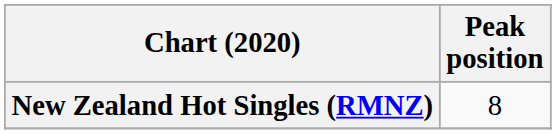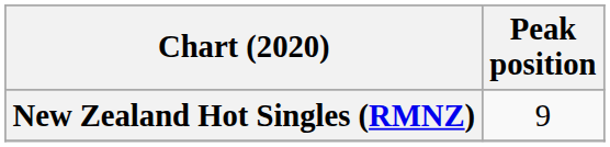New Zealand Hot Singles (RMNZ) | Peak position: 8 -> 9
